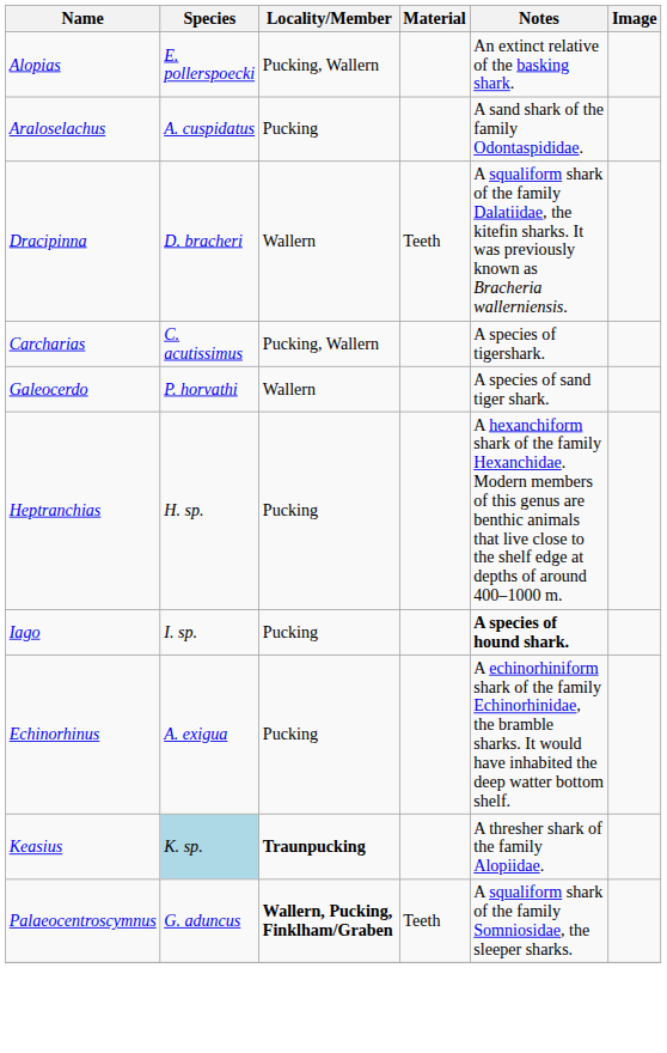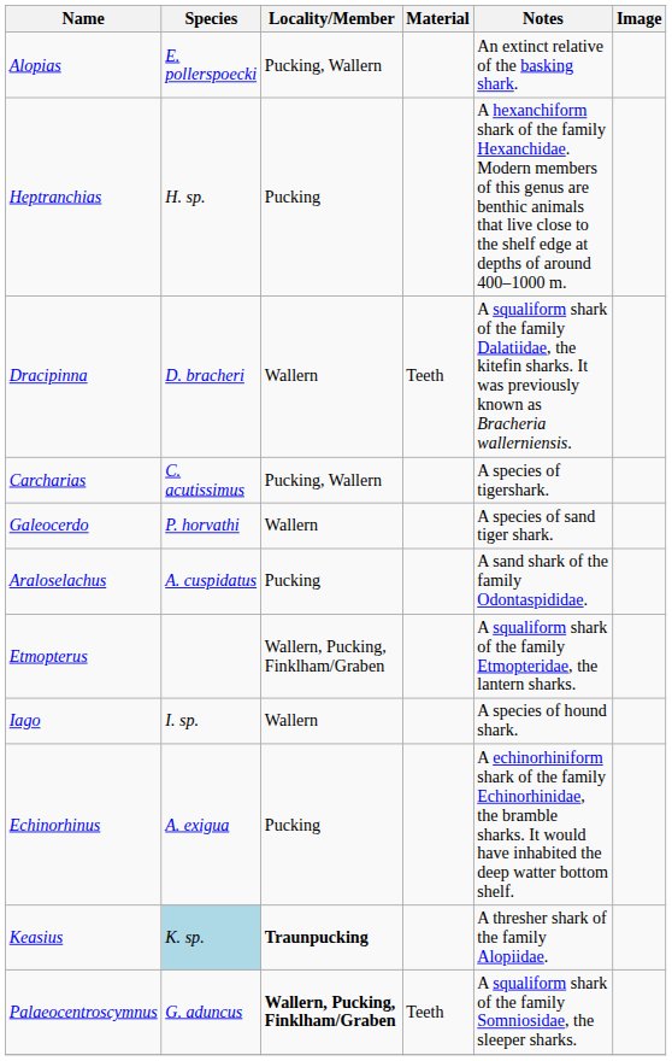rows swapped: Araloselachus <-> Heptranchias
+ row: Etmopterus | Wallern, Pucking, Finklham/Graben | A squaliform shark of the family Etmopteridae, the lantern sharks.
Iago | Locality/Member: Pucking -> Wallern
Iago | Notes: bold -> normal
